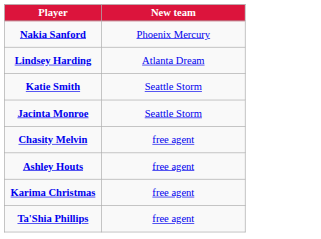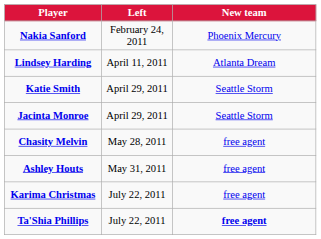+ column: Left | February 24, 2011 | April 11, 2011 | April 29, 2011 | April 29, 2011 | May 28, 2011 | May 31, 2011 | July 22, 2011 | July 22, 2011
Ta'Shia Phillips | New team: normal -> bold
